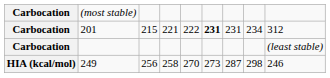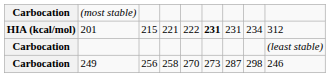201 | column 1: Carbocation -> HIA (kcal/mol)
249 | column 1: HIA (kcal/mol) -> Carbocation
